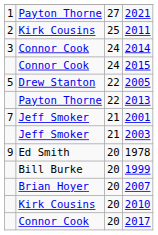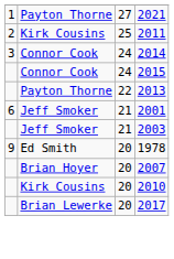- row: 5 | Drew Stanton | 22 | 2005
2001 | column 1: 7 -> 6
- row: Bill Burke | 20 | 1999
2017 | column 2: Connor Cook -> Brian Lewerke
